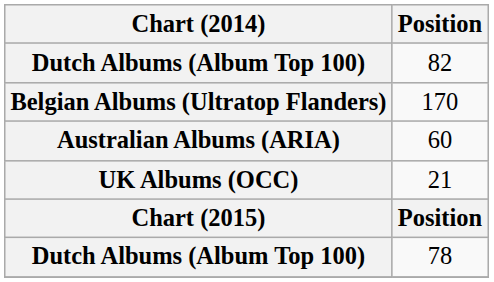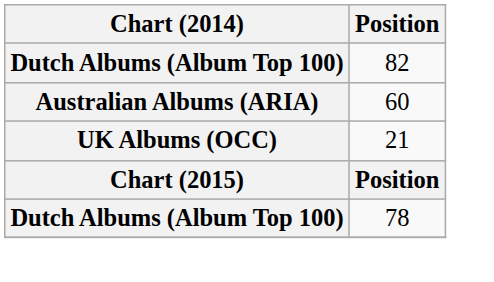- row: Belgian Albums (Ultratop Flanders) | 170
